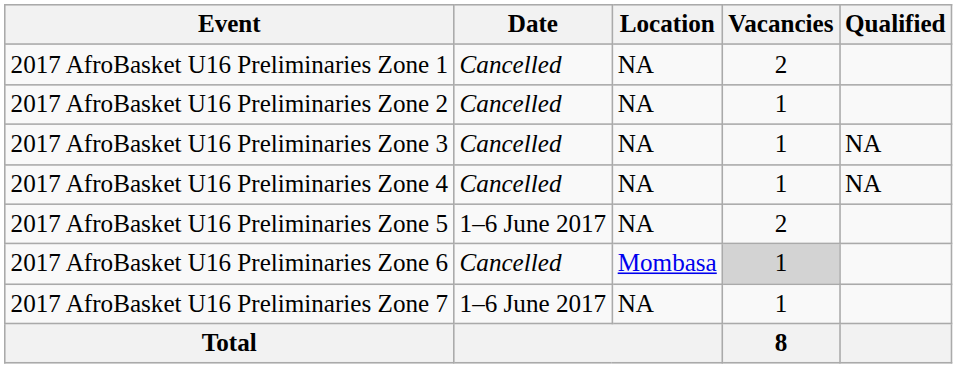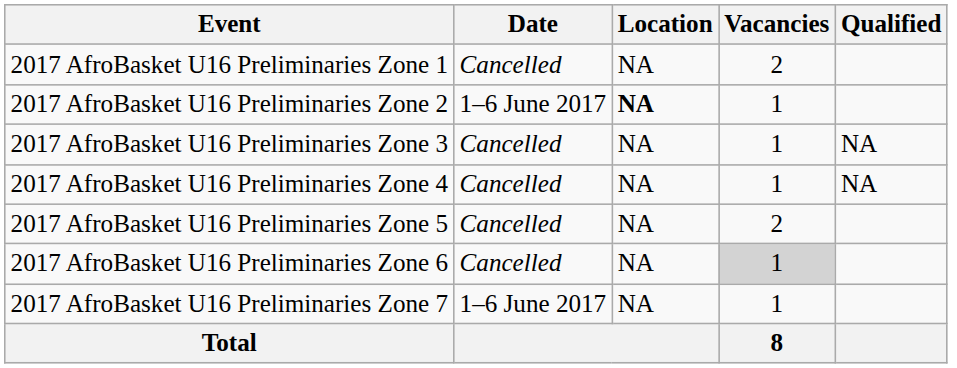2017 AfroBasket U16 Preliminaries Zone 2 | Date: Cancelled -> 1–6 June 2017
2017 AfroBasket U16 Preliminaries Zone 2 | Location: normal -> bold
2017 AfroBasket U16 Preliminaries Zone 5 | Date: 1–6 June 2017 -> Cancelled
2017 AfroBasket U16 Preliminaries Zone 6 | Location: Mombasa -> NA
